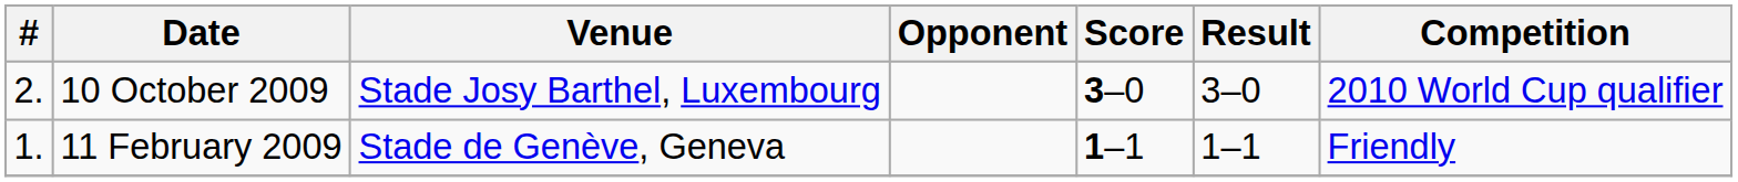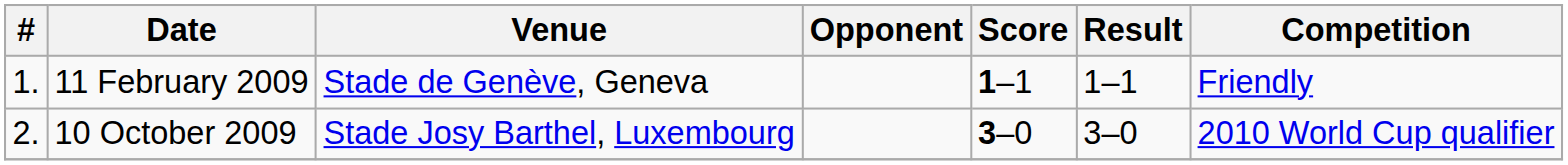rows swapped: 11 February 2009 <-> 10 October 2009
